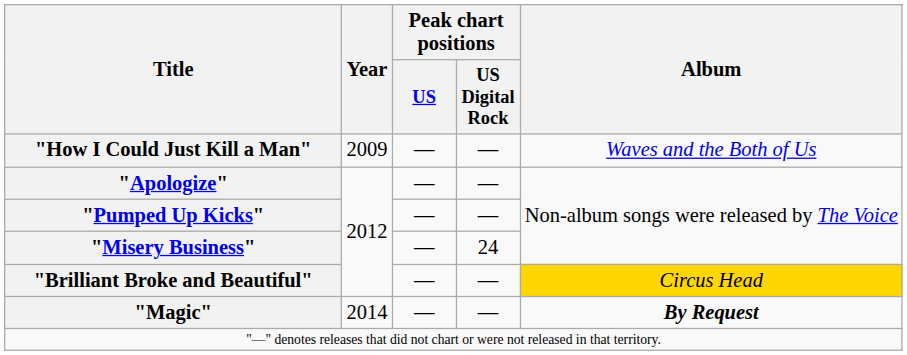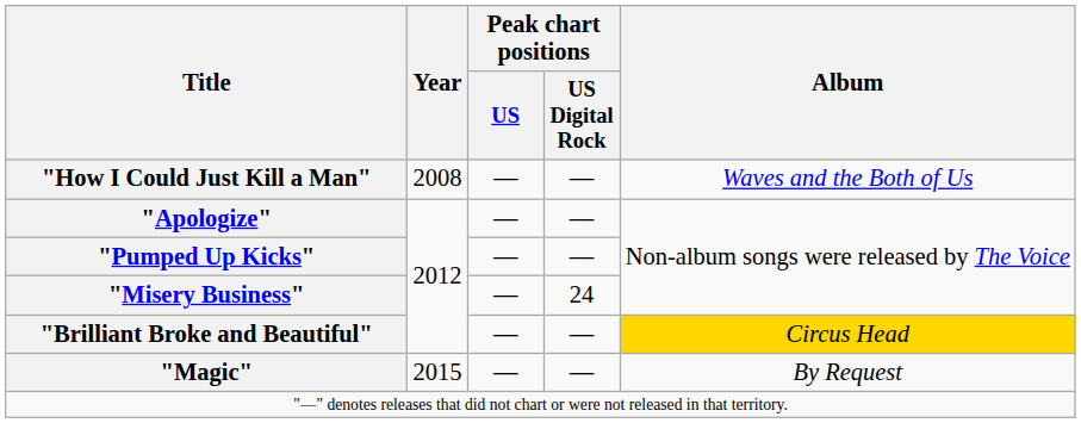"How I Could Just Kill a Man" | Year: 2009 -> 2008
"Magic" | Year: 2014 -> 2015
"Magic" | Album: bold -> normal
